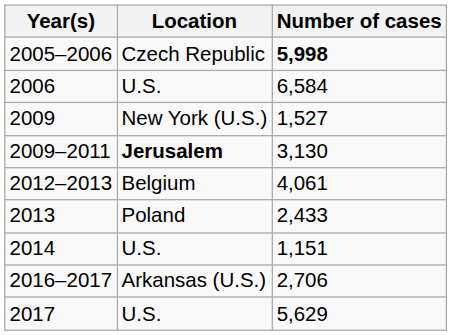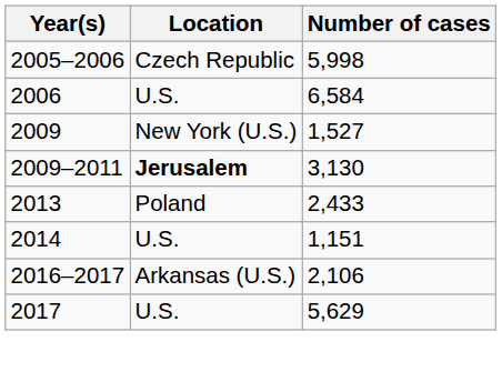2005–2006 | Number of cases: bold -> normal
- row: 2012–2013 | Belgium | 4,061
2016–2017 | Number of cases: 2,706 -> 2,106
